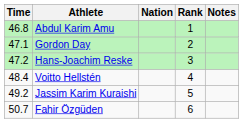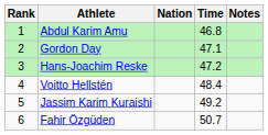columns swapped: Rank <-> Time
